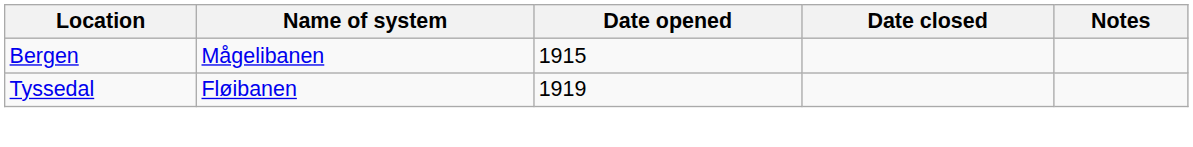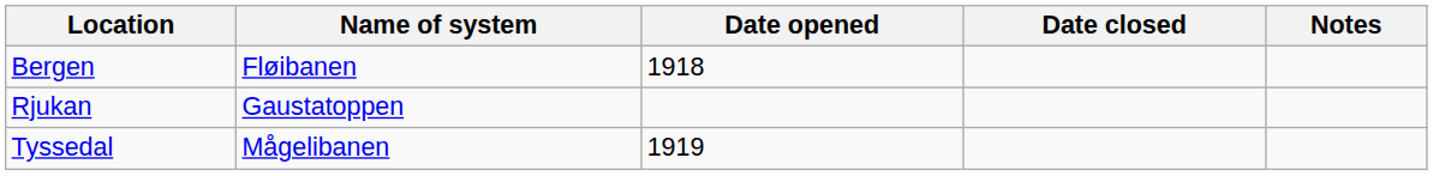Bergen | Name of system: Mågelibanen -> Fløibanen
Bergen | Date opened: 1915 -> 1918
+ row: Rjukan | Gaustatoppen
Tyssedal | Name of system: Fløibanen -> Mågelibanen
